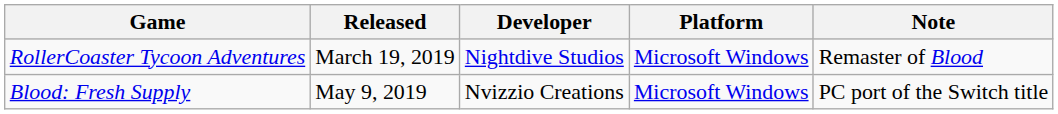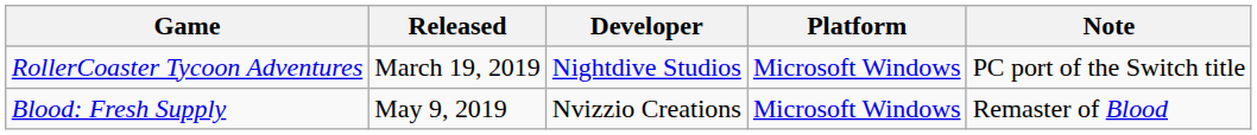RollerCoaster Tycoon Adventures | Note: Remaster of Blood -> PC port of the Switch title
Blood: Fresh Supply | Note: PC port of the Switch title -> Remaster of Blood
